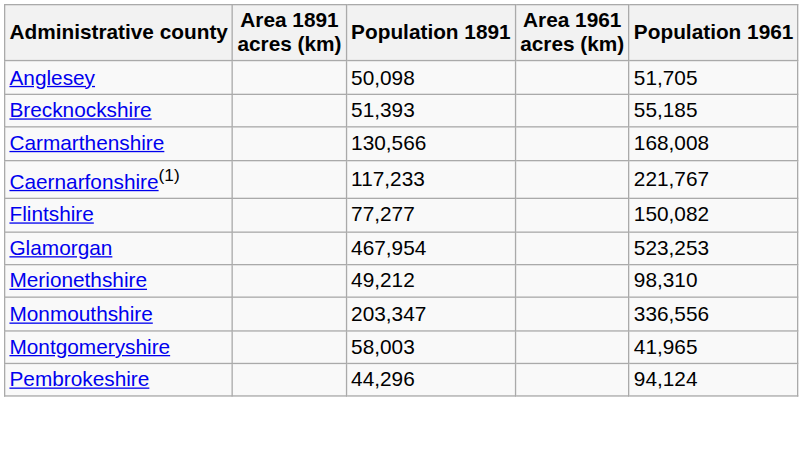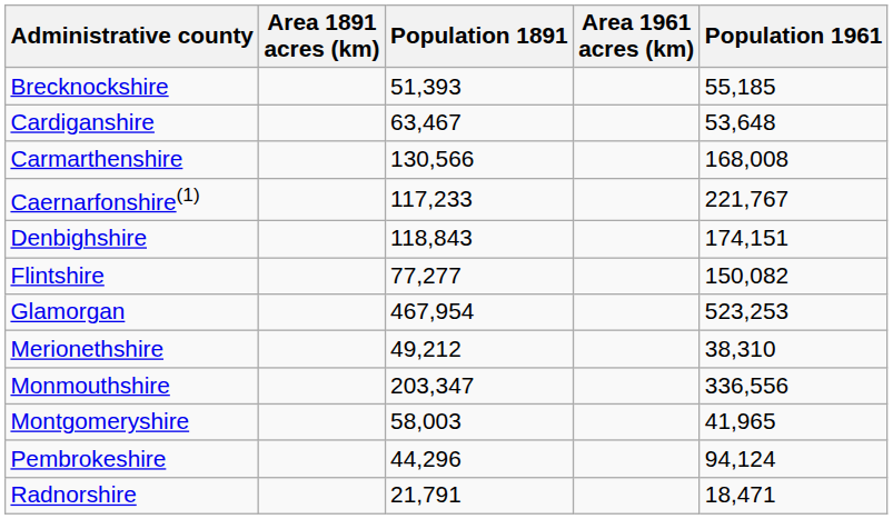- row: Anglesey | 50,098 | 51,705
+ row: Cardiganshire | 63,467 | 53,648
+ row: Denbighshire | 118,843 | 174,151
Merionethshire | Population 1961: 98,310 -> 38,310
+ row: Radnorshire | 21,791 | 18,471
